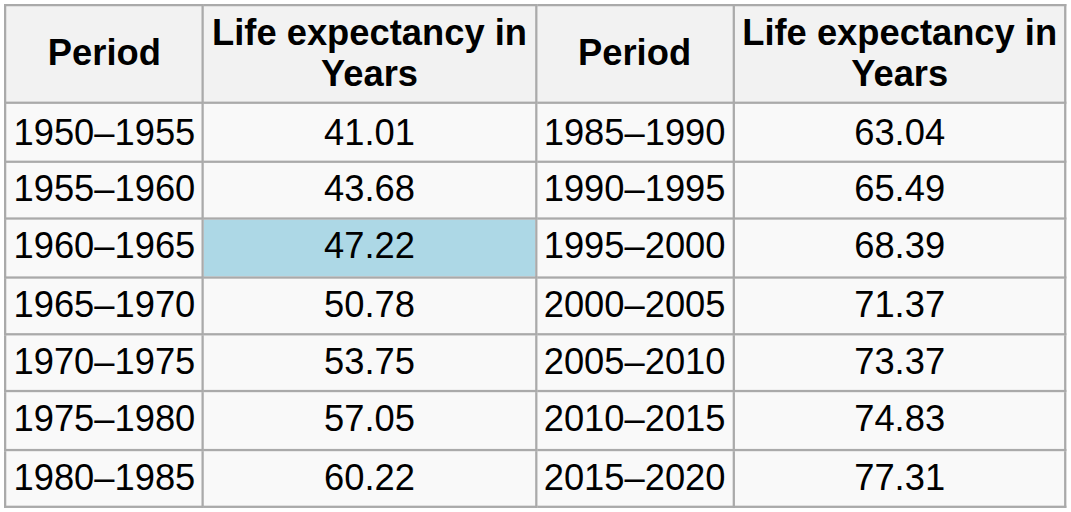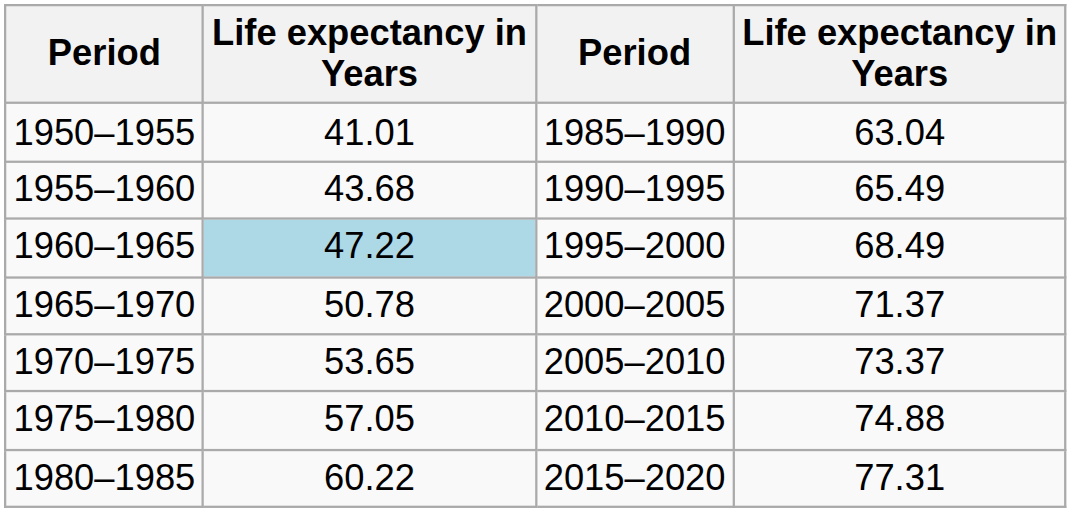1960–1965 | column 4: 68.39 -> 68.49
1970–1975 | column 2: 53.75 -> 53.65
1975–1980 | column 4: 74.83 -> 74.88
